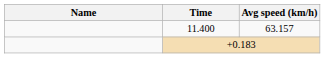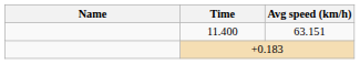11.400 | Avg speed (km/h): 63.157 -> 63.151
